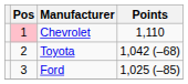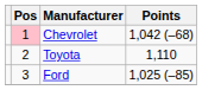Chevrolet | Points: 1,110 -> 1,042 (–68)
Toyota | Points: 1,042 (–68) -> 1,110
